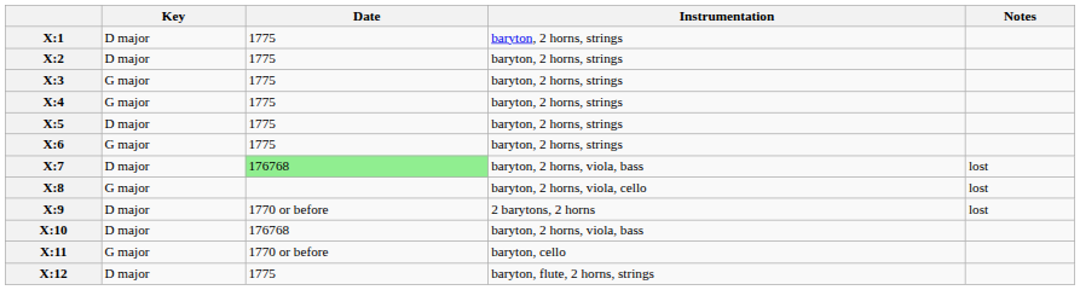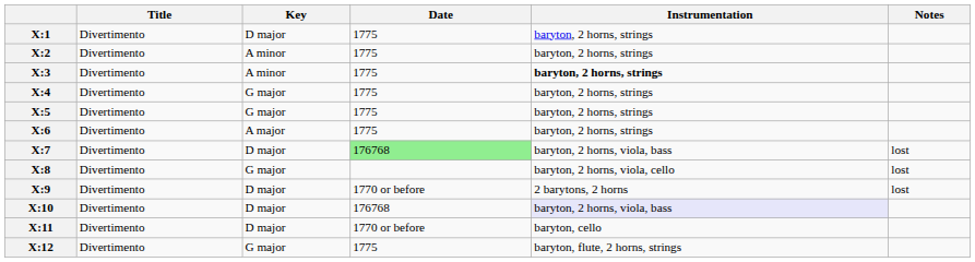+ column: Title | Divertimento | Divertimento | Divertimento | Divertimento | Divertimento | Divertimento | Divertimento | Divertimento | Divertimento | Divertimento | Divertimento | Divertimento
X:2 | Key: D major -> A minor
X:3 | Key: G major -> A minor
X:3 | Instrumentation: normal -> bold
X:5 | Key: D major -> G major
X:6 | Key: G major -> A major
X:10 | Instrumentation: no background -> lavender background
X:11 | Key: G major -> D major
X:12 | Key: D major -> G major
